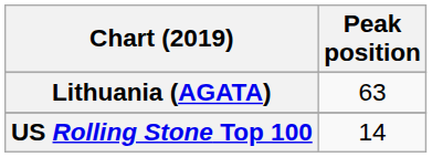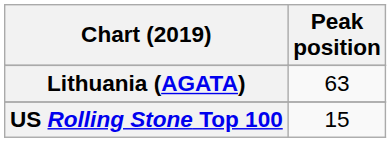US Rolling Stone Top 100 | Peak position: 14 -> 15
